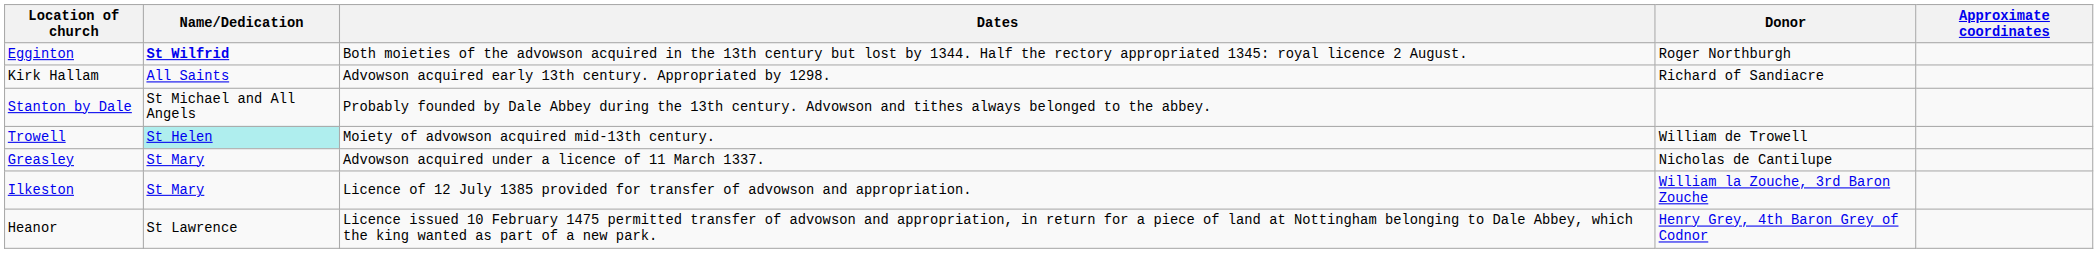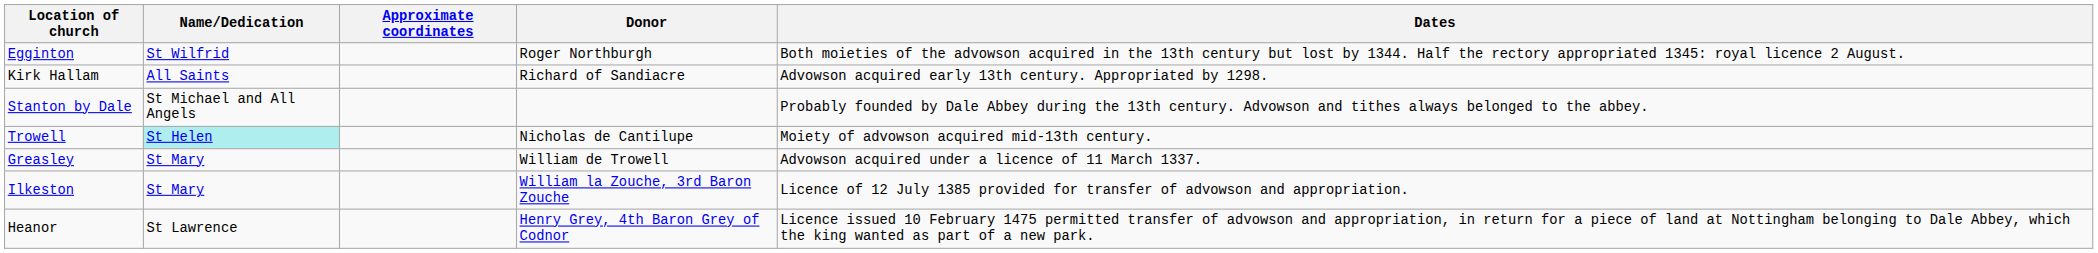columns swapped: Dates <-> Approximate coordinates
Egginton | Name/Dedication: bold -> normal
Trowell | Donor: William de Trowell -> Nicholas de Cantilupe
Greasley | Donor: Nicholas de Cantilupe -> William de Trowell
